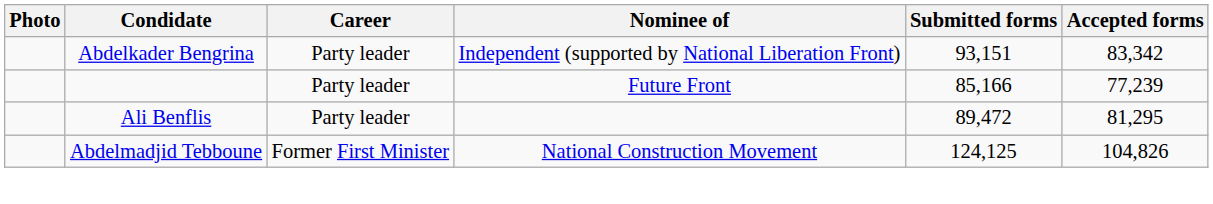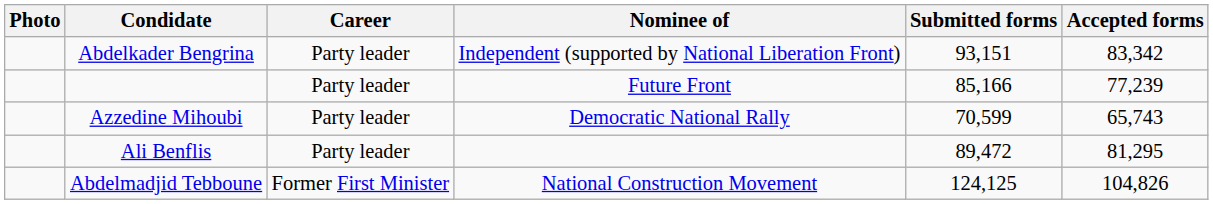+ row: Azzedine Mihoubi | Party leader | Democratic National Rally | 70,599 | 65,743
